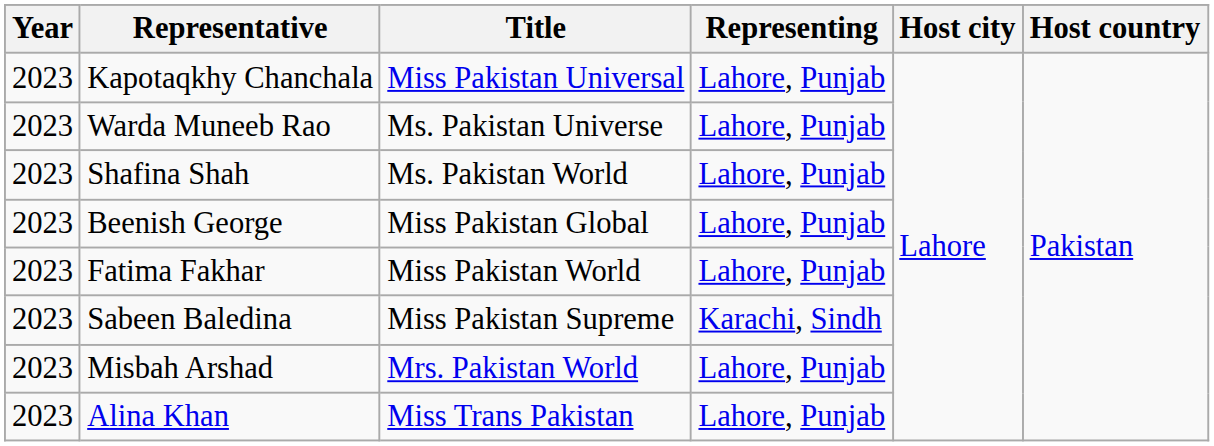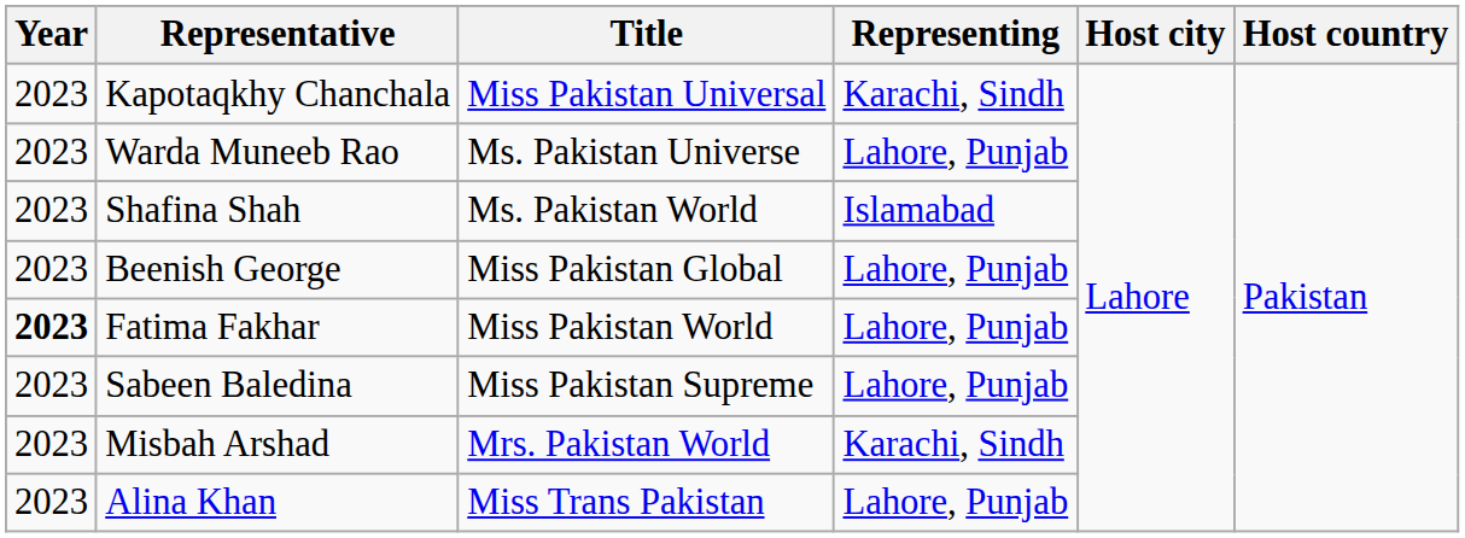Kapotaqkhy Chanchala | Representing: Lahore, Punjab -> Karachi, Sindh
Shafina Shah | Representing: Lahore, Punjab -> Islamabad
Fatima Fakhar | Year: normal -> bold
Sabeen Baledina | Representing: Karachi, Sindh -> Lahore, Punjab
Misbah Arshad | Representing: Lahore, Punjab -> Karachi, Sindh
